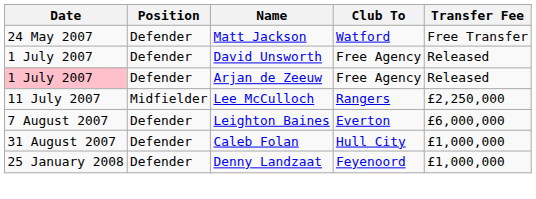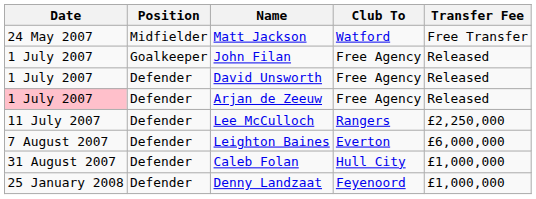Matt Jackson | Position: Defender -> Midfielder
+ row: 1 July 2007 | Goalkeeper | John Filan | Free Agency | Released
Lee McCulloch | Position: Midfielder -> Defender
